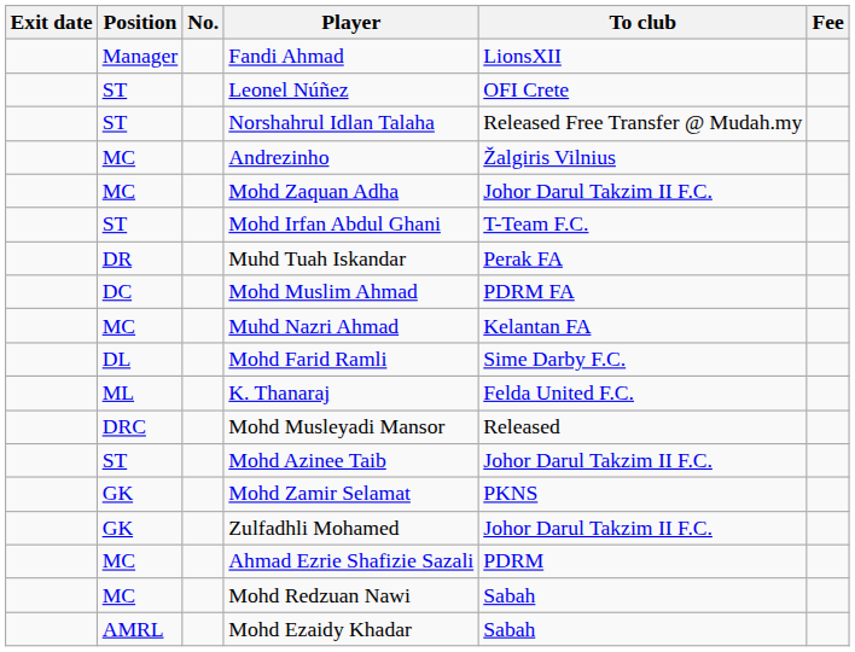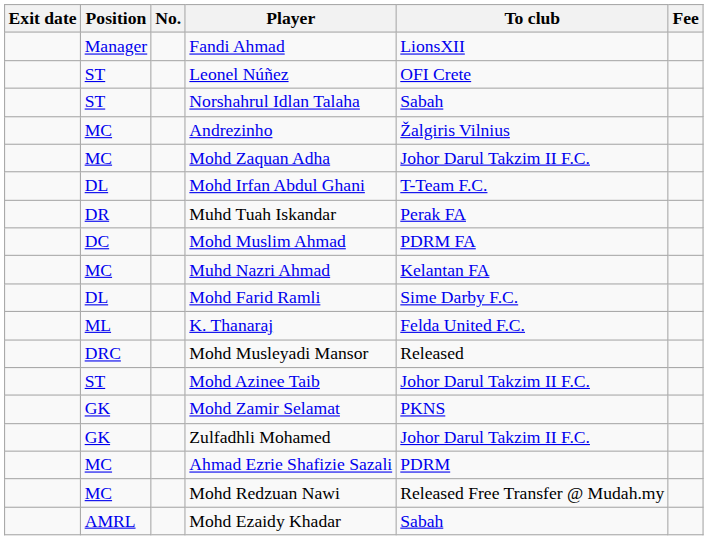Norshahrul Idlan Talaha | To club: Released Free Transfer @ Mudah.my -> Sabah
Mohd Irfan Abdul Ghani | Position: ST -> DL
Mohd Redzuan Nawi | To club: Sabah -> Released Free Transfer @ Mudah.my
